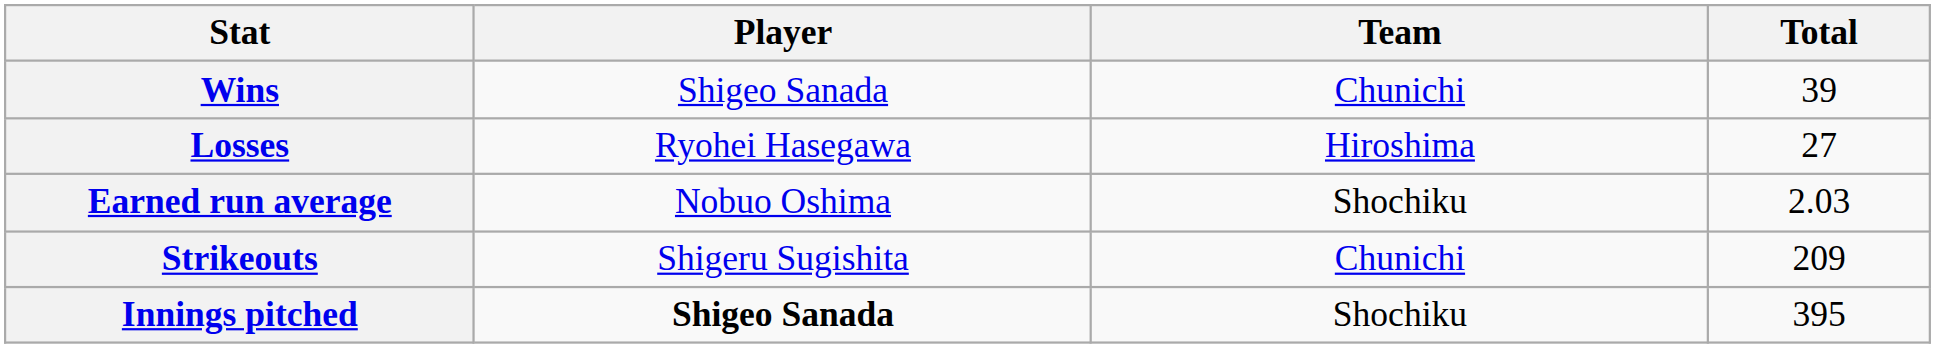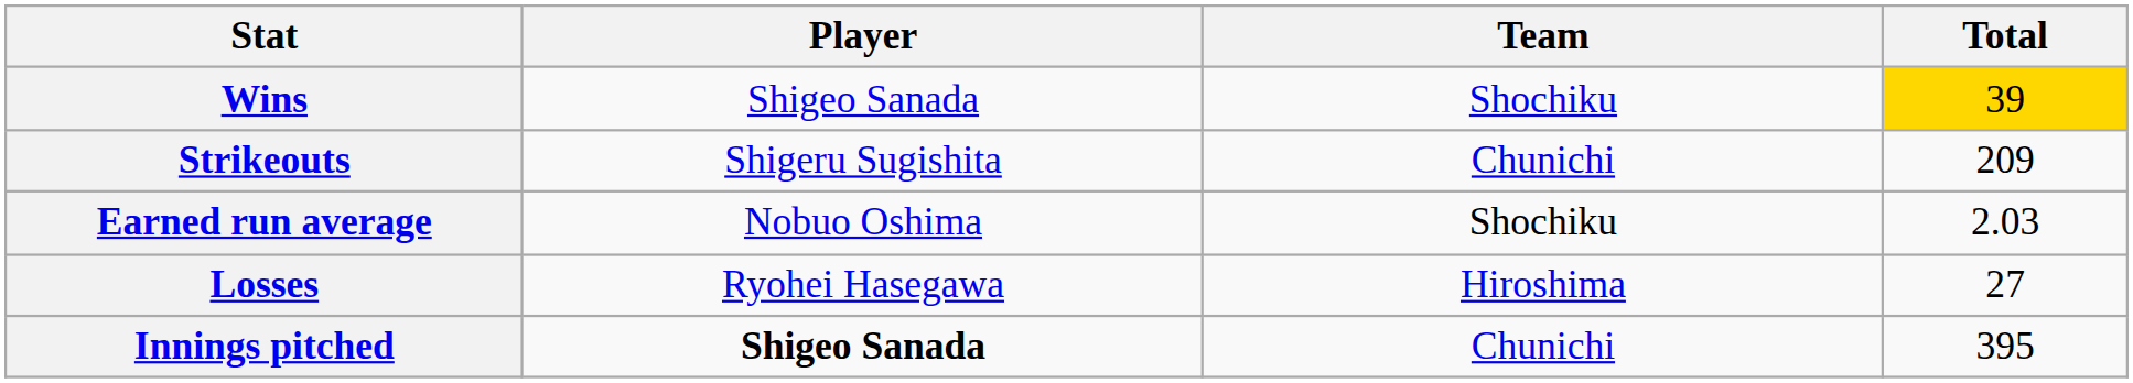Wins | Team: Chunichi -> Shochiku
Wins | Total: no background -> gold background
rows swapped: Losses <-> Strikeouts
Innings pitched | Team: Shochiku -> Chunichi
